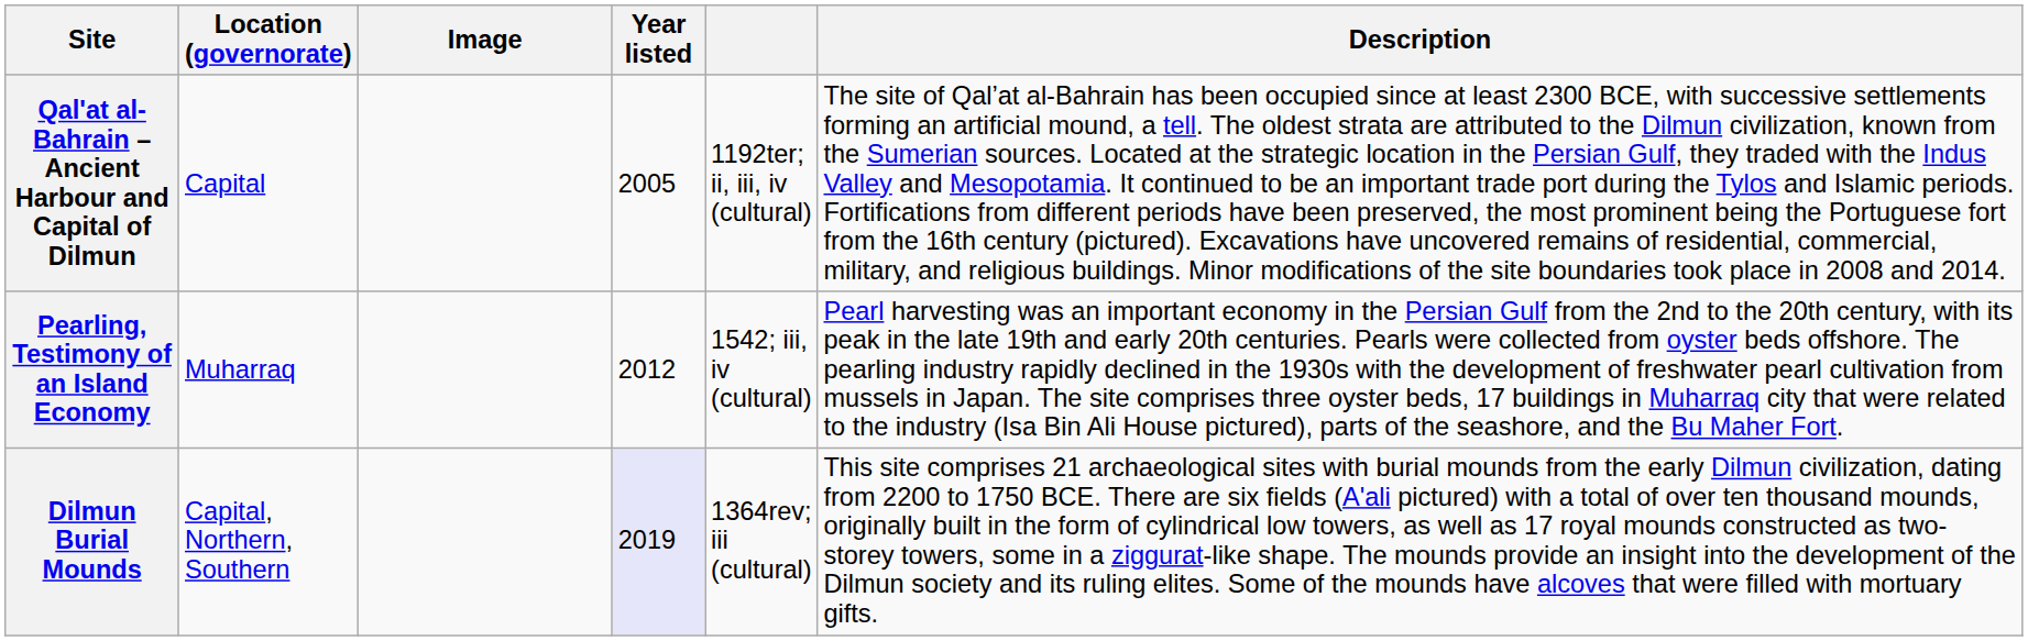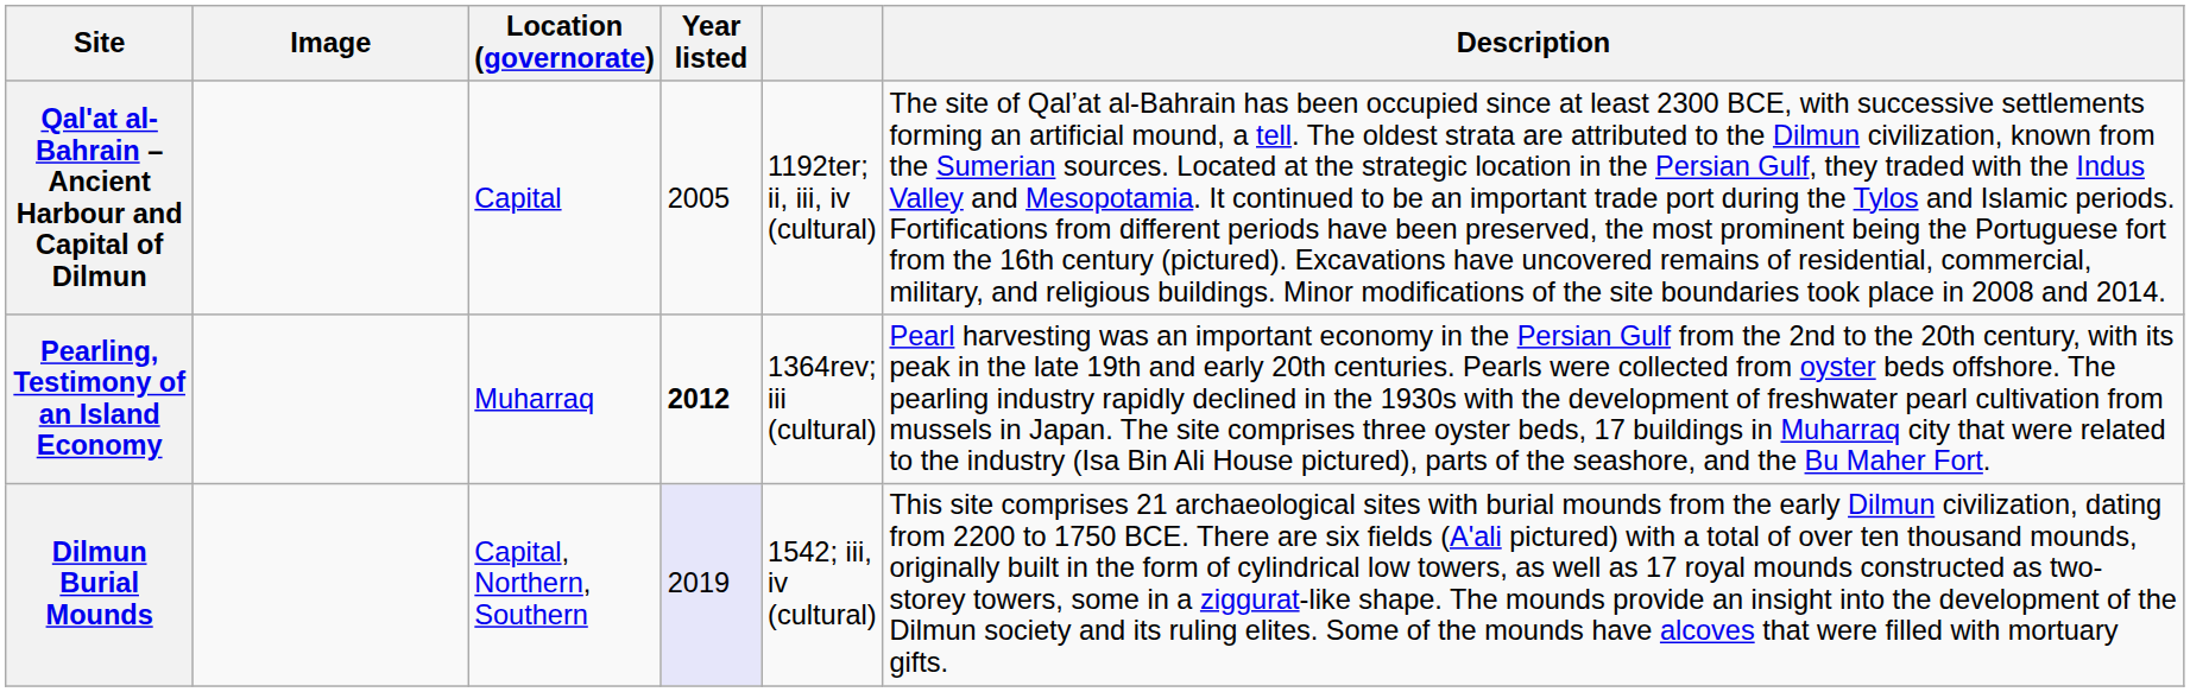columns swapped: Image <-> Location (governorate)
Pearling, Testimony of an Island Economy | Year listed: normal -> bold
Pearling, Testimony of an Island Economy | column 5: 1542; iii, iv (cultural) -> 1364rev; iii (cultural)
Dilmun Burial Mounds | column 5: 1364rev; iii (cultural) -> 1542; iii, iv (cultural)
